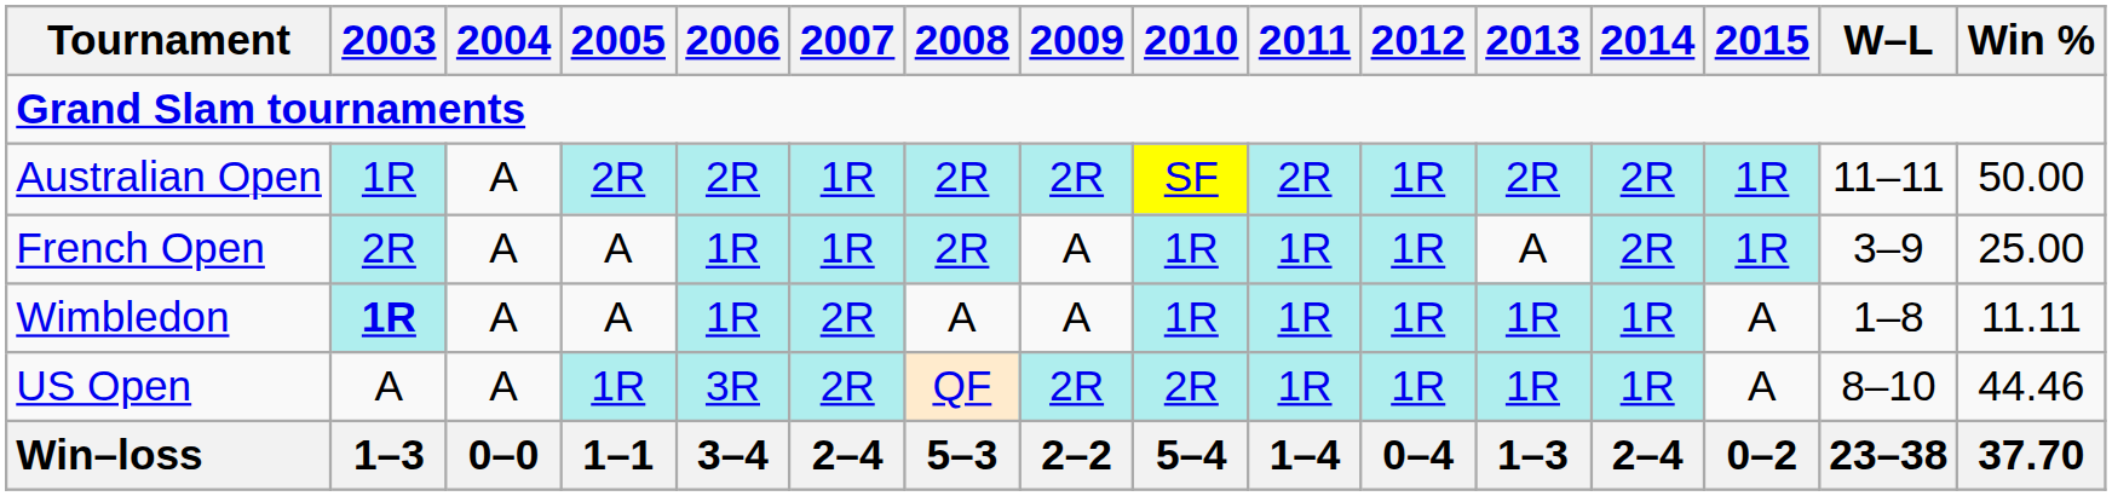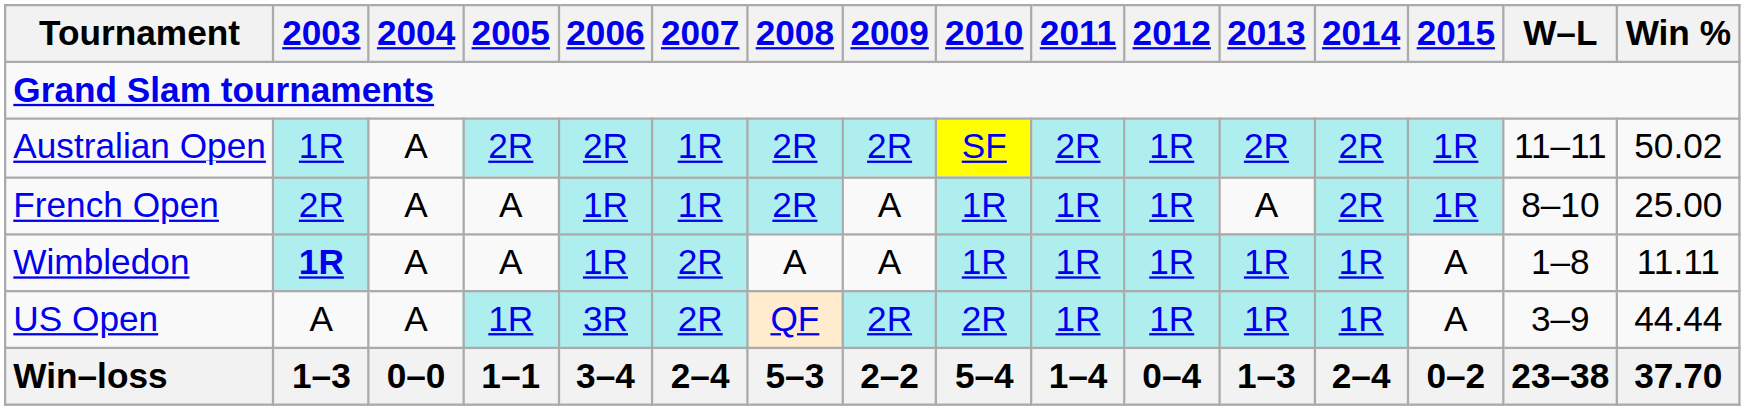Australian Open | Win %: 50.00 -> 50.02
French Open | W–L: 3–9 -> 8–10
US Open | W–L: 8–10 -> 3–9
US Open | Win %: 44.46 -> 44.44
